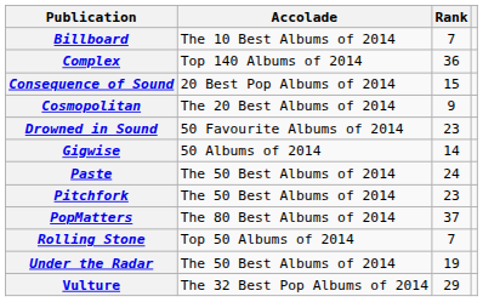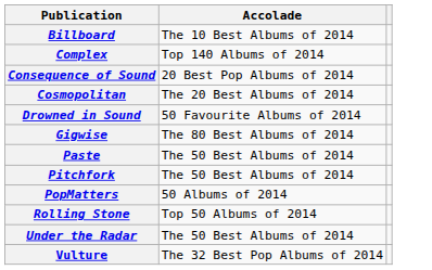- column: Rank | 7 | 36 | 15 | 9 | 23 | 14 | 24 | 23 | 37 | 7 | 19 | 29
Gigwise | Accolade: 50 Albums of 2014 -> The 80 Best Albums of 2014
PopMatters | Accolade: The 80 Best Albums of 2014 -> 50 Albums of 2014
